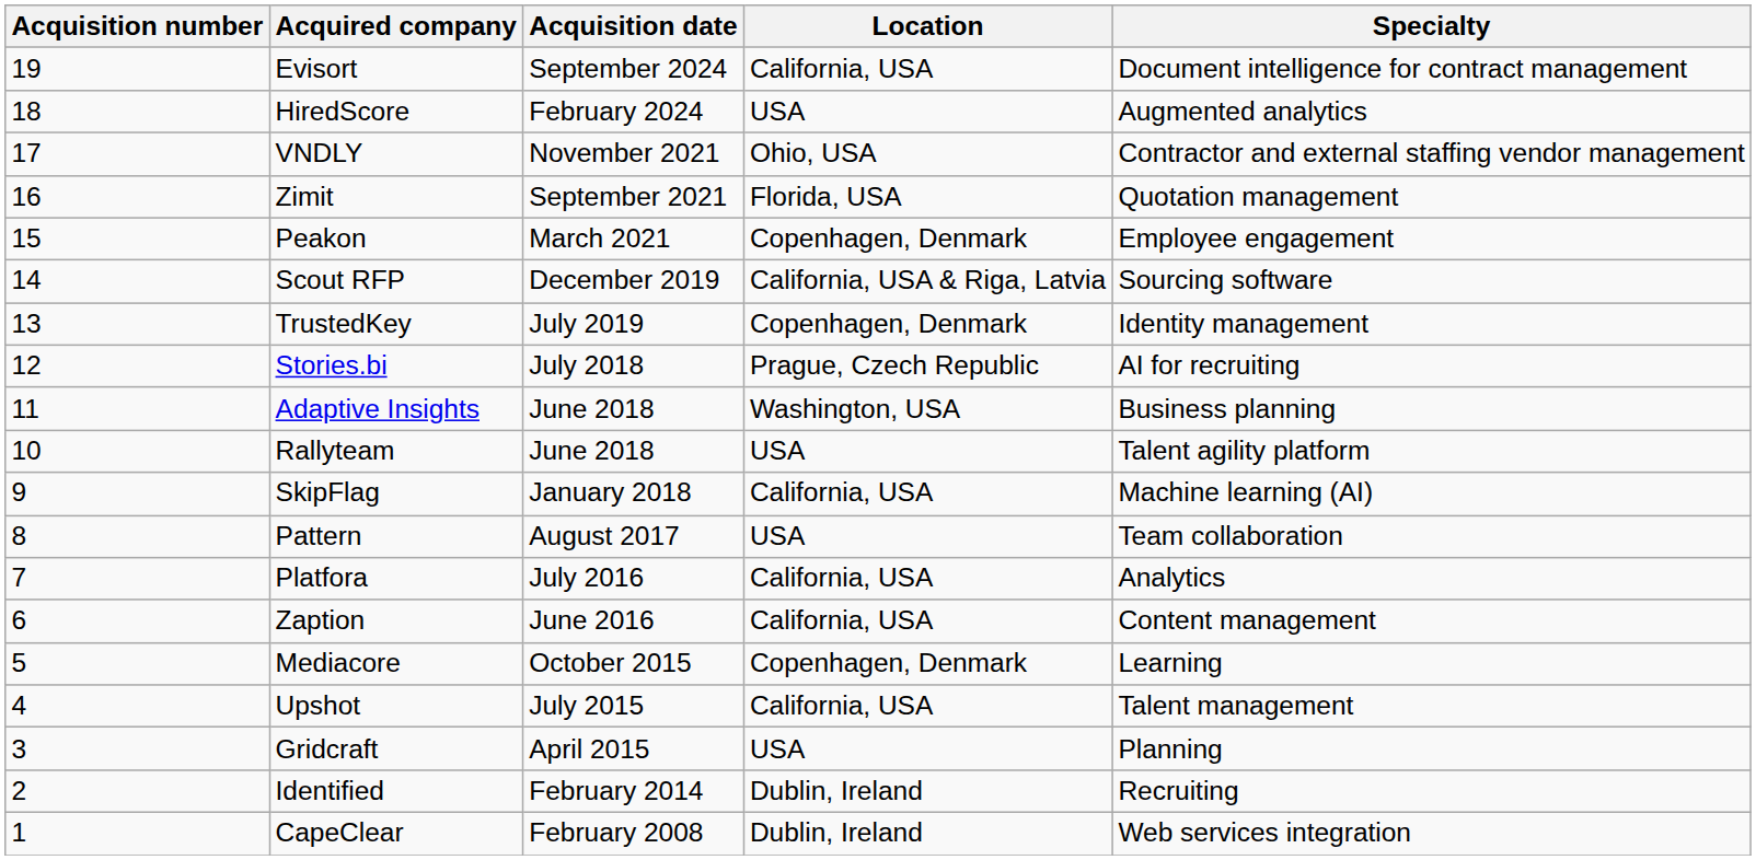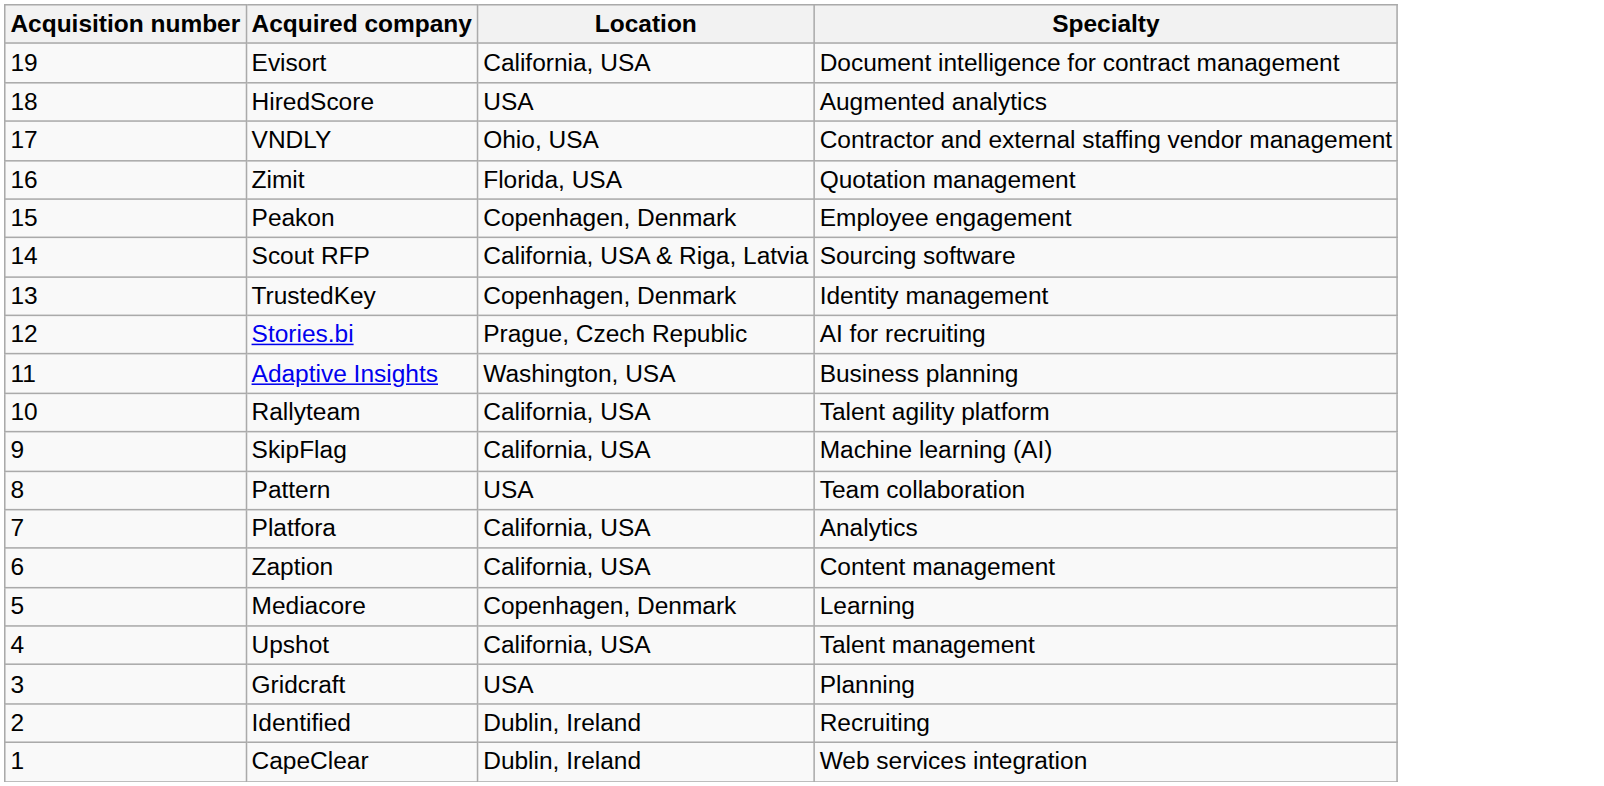- column: Acquisition date | September 2024 | February 2024 | November 2021 | September 2021 | March 2021 | December 2019 | July 2019 | July 2018 | June 2018 | June 2018 | January 2018 | August 2017 | July 2016 | June 2016 | October 2015 | July 2015 | April 2015 | February 2014 | February 2008
Rallyteam | Location: USA -> California, USA
